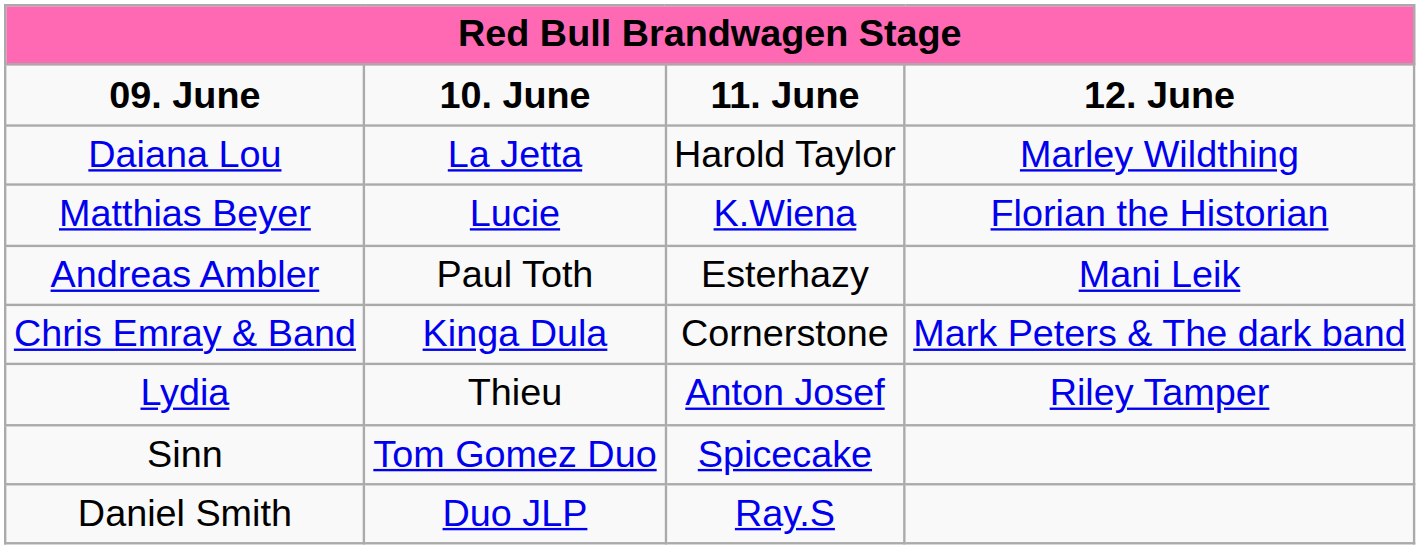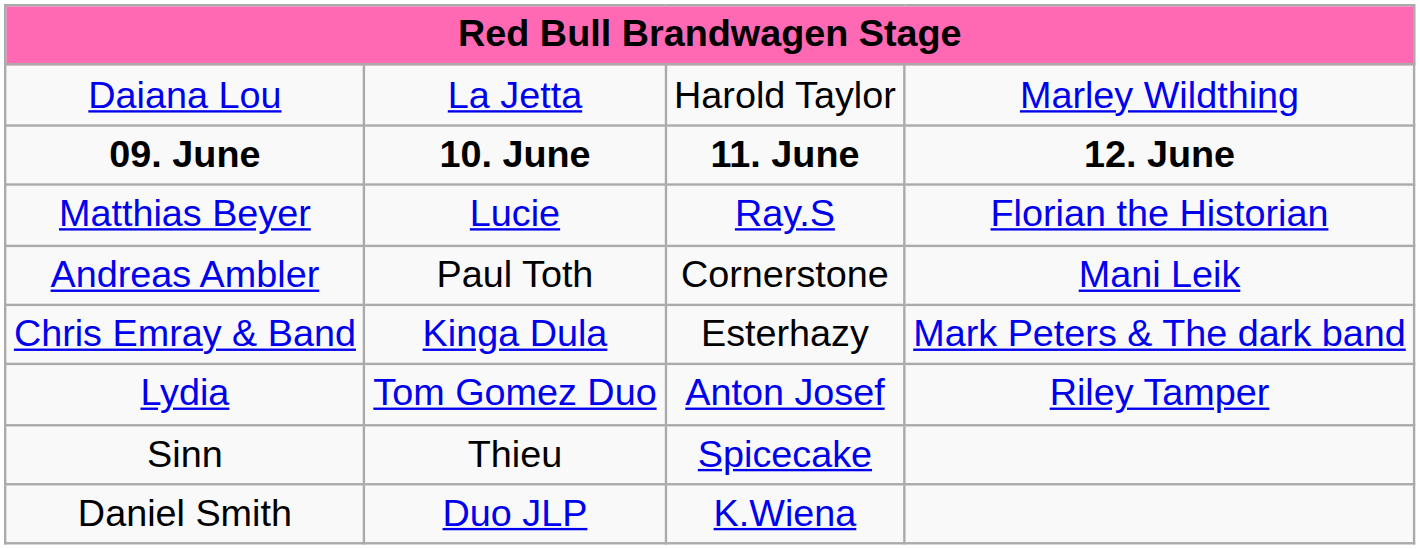rows swapped: 09. June <-> Daiana Lou
Matthias Beyer | column 3: K.Wiena -> Ray.S
Andreas Ambler | column 3: Esterhazy -> Cornerstone
Chris Emray & Band | column 3: Cornerstone -> Esterhazy
Lydia | column 2: Thieu -> Tom Gomez Duo
Sinn | column 2: Tom Gomez Duo -> Thieu
Daniel Smith | column 3: Ray.S -> K.Wiena
